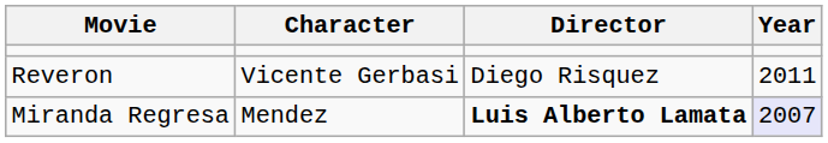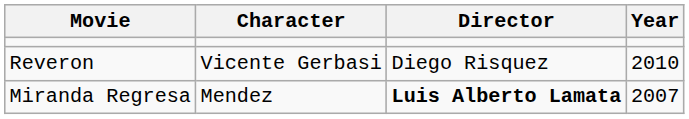Reveron | Year: 2011 -> 2010
Miranda Regresa | Year: lavender background -> no background
